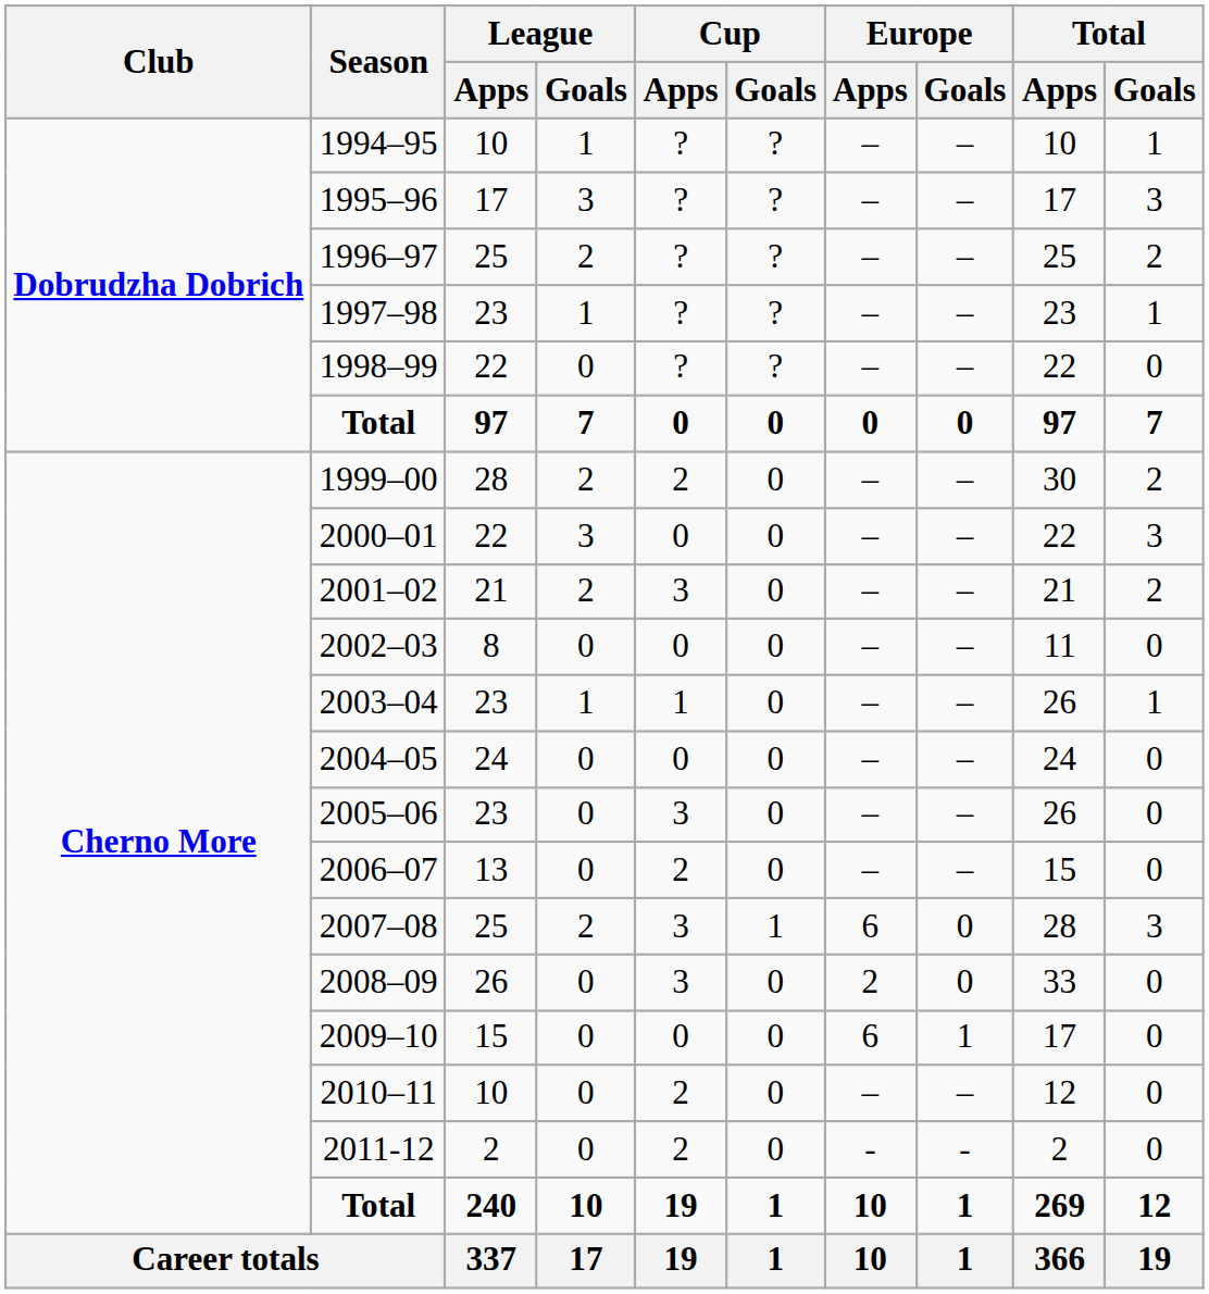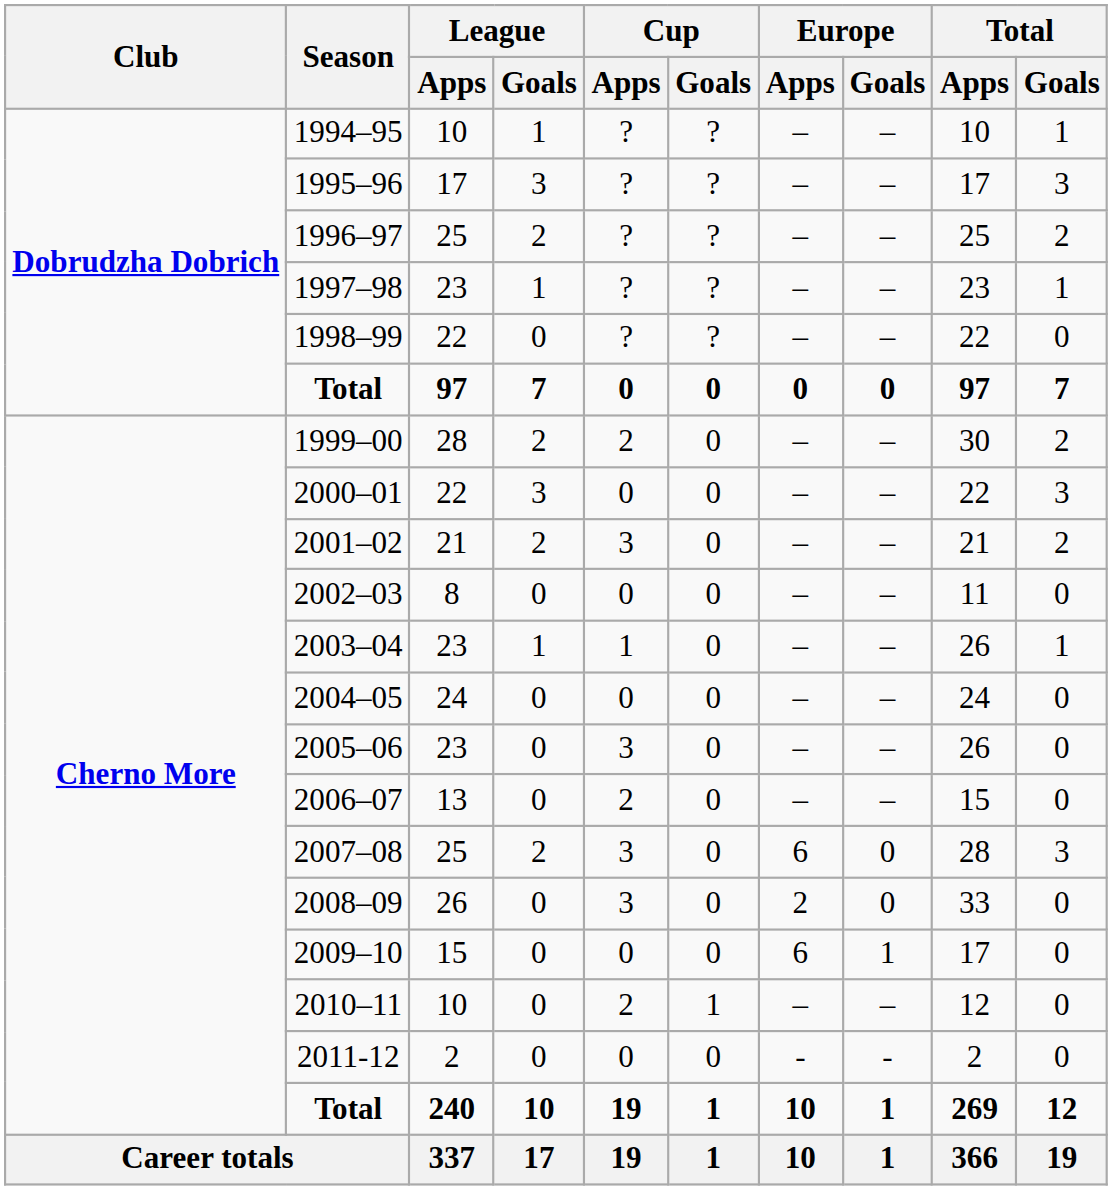2007–08 | Cup / Goals: 1 -> 0
2010–11 | Cup / Goals: 0 -> 1
2011-12 | Cup / Apps: 2 -> 0
